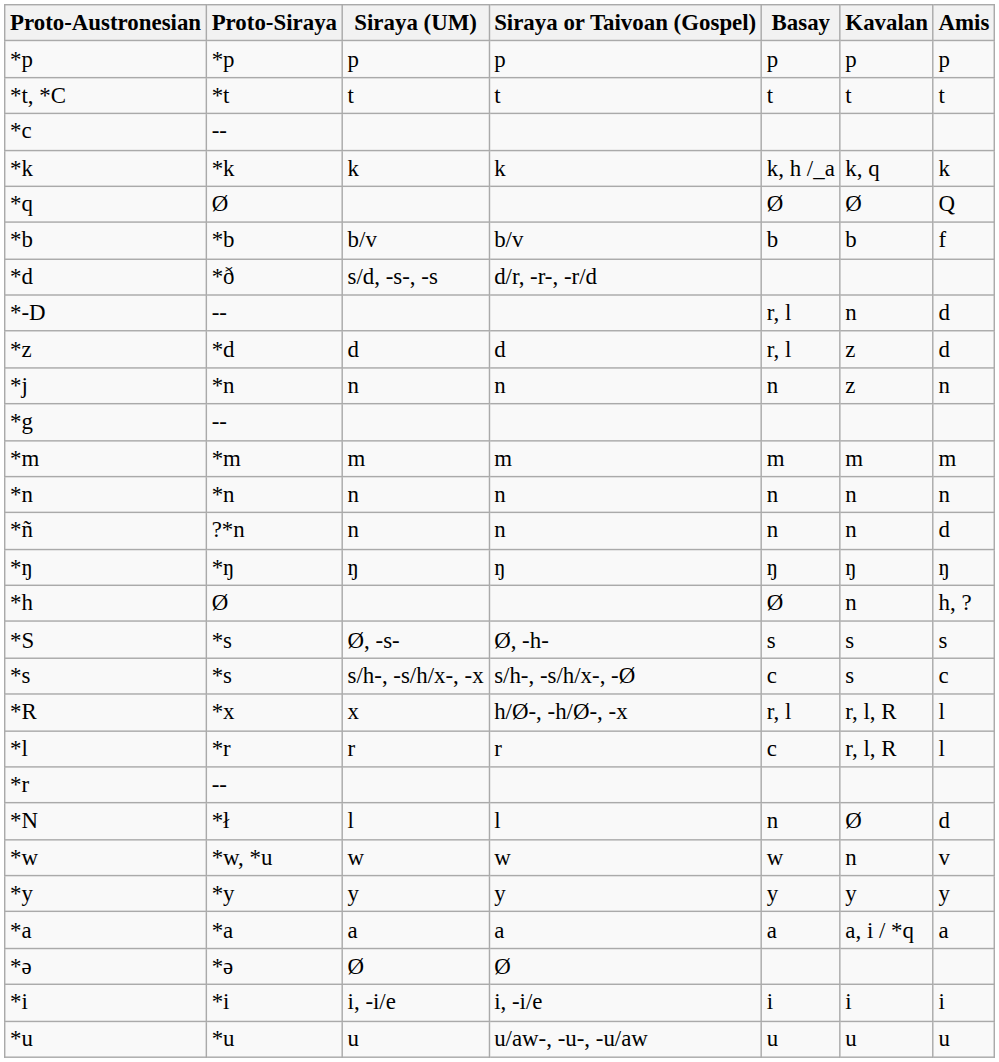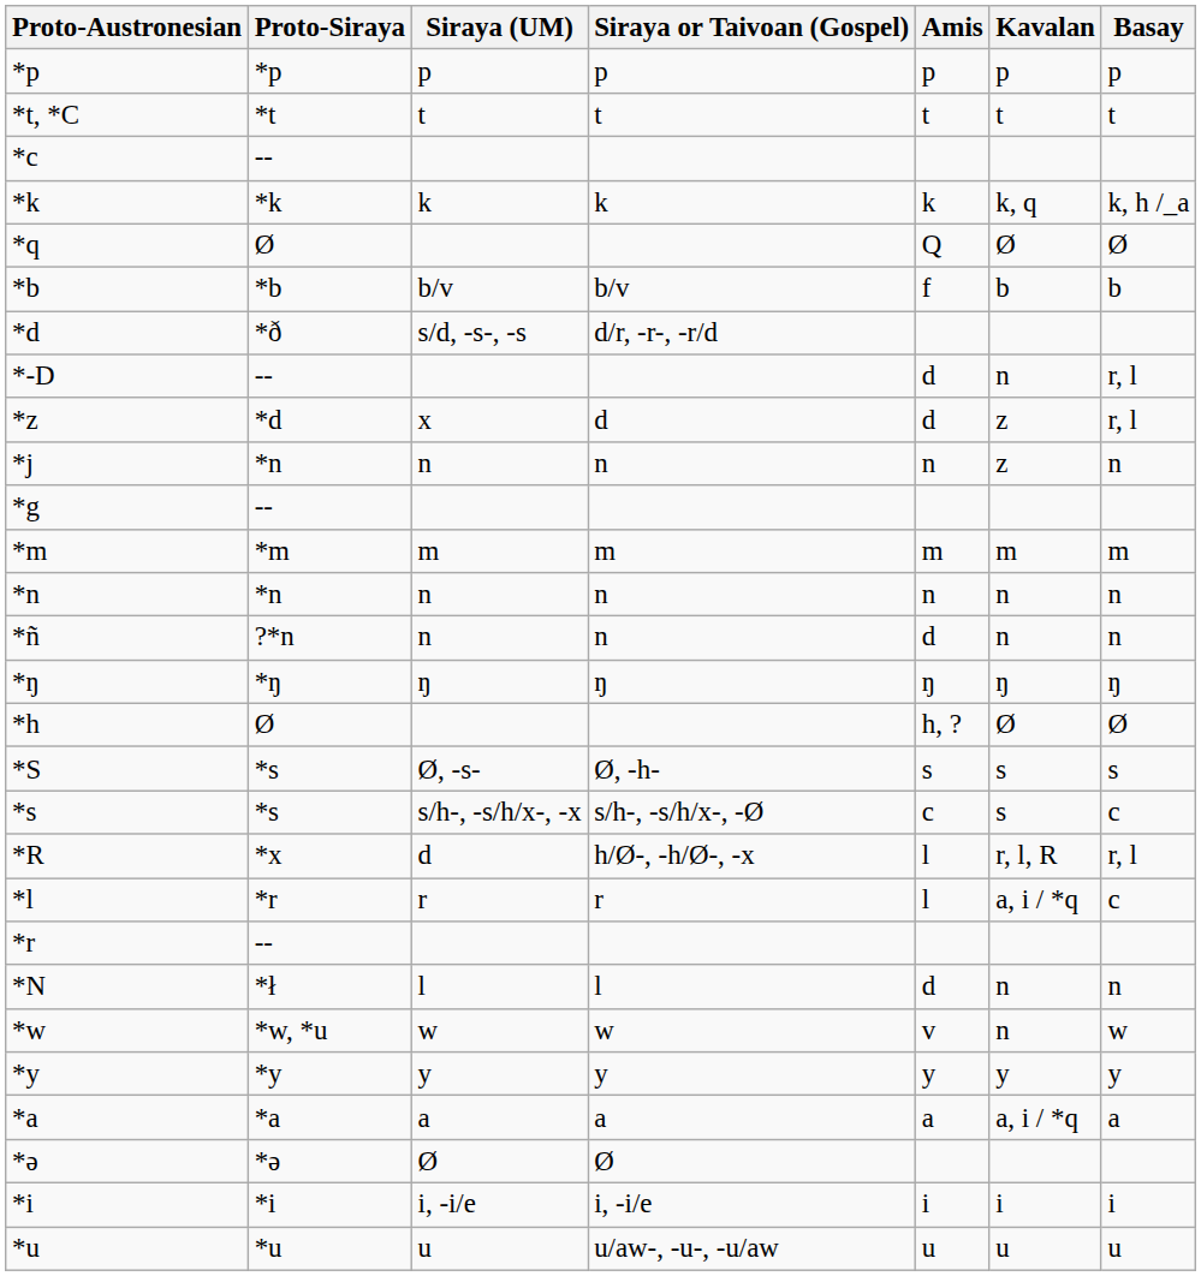columns swapped: Basay <-> Amis
*z | Siraya (UM): d -> x
*h | Kavalan: n -> Ø
*R | Siraya (UM): x -> d
*l | Kavalan: r, l, R -> a, i / *q
*N | Kavalan: Ø -> n
